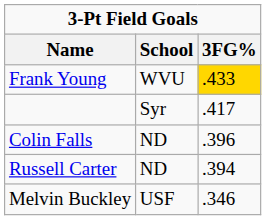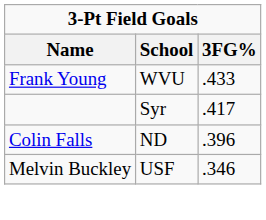Frank Young | 3FG%: gold background -> no background
- row: Russell Carter | ND | .394
